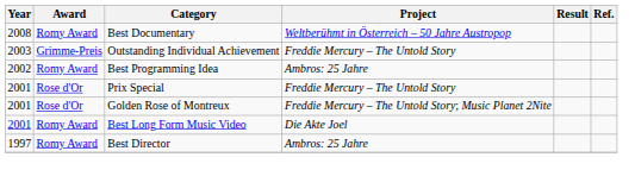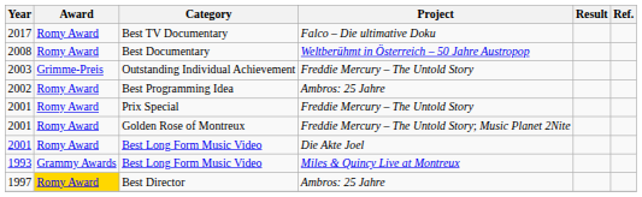+ row: 2017 | Romy Award | Best TV Documentary | Falco – Die ultimative Doku
Prix Special | Award: Rose d'Or -> Romy Award
Golden Rose of Montreux | Award: Rose d'Or -> Romy Award
+ row: 1993 | Grammy Awards | Best Long Form Music Video | Miles & Quincy Live at Montreux
Best Director | Award: no background -> gold background
